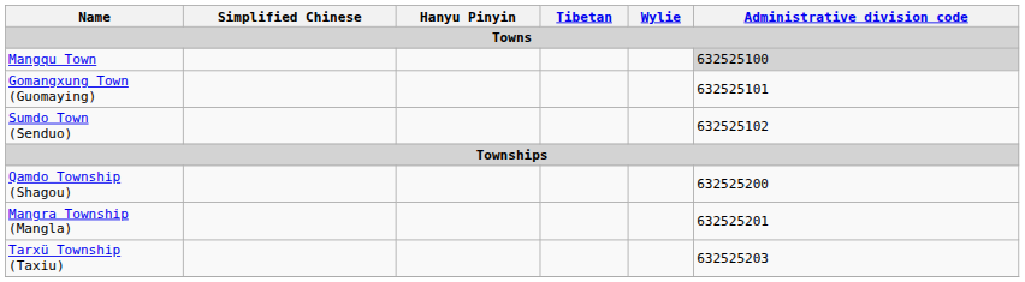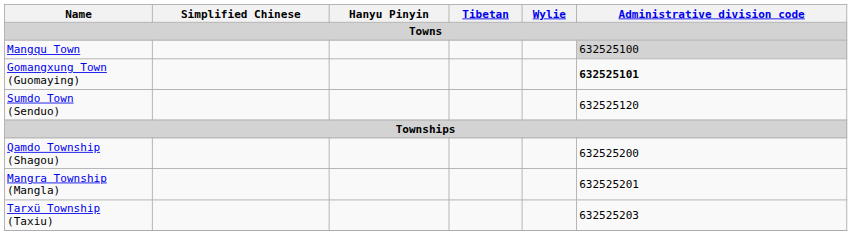Gomangxung Town (Guomaying) | Administrative division code: normal -> bold
Sumdo Town (Senduo) | Administrative division code: 632525102 -> 632525120
